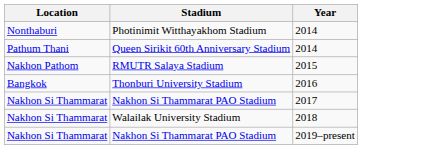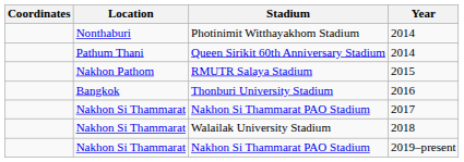+ column: Coordinates
